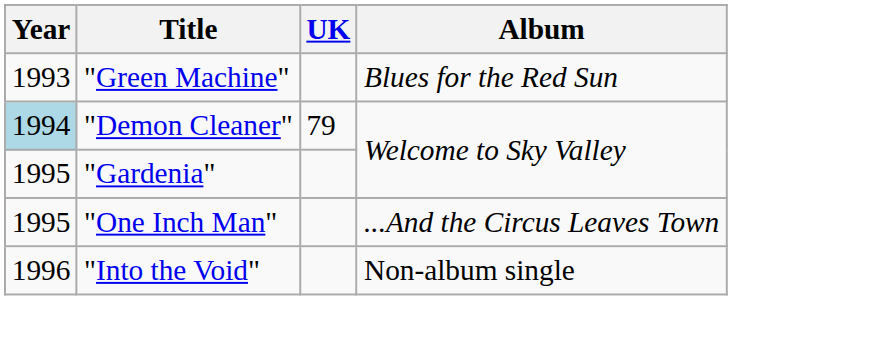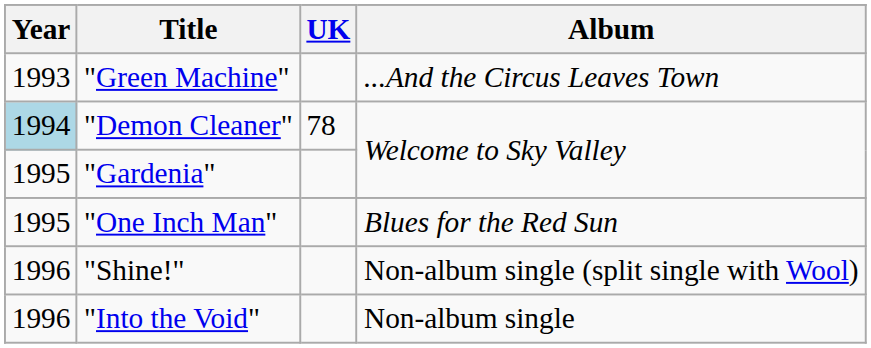"Green Machine" | Album: Blues for the Red Sun -> ...And the Circus Leaves Town
"Demon Cleaner" | UK: 79 -> 78
"One Inch Man" | Album: ...And the Circus Leaves Town -> Blues for the Red Sun
+ row: 1996 | "Shine!" | Non-album single (split single with Wool)
